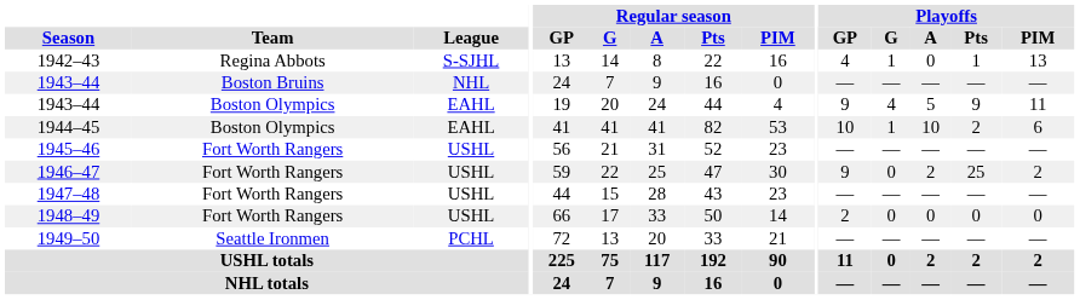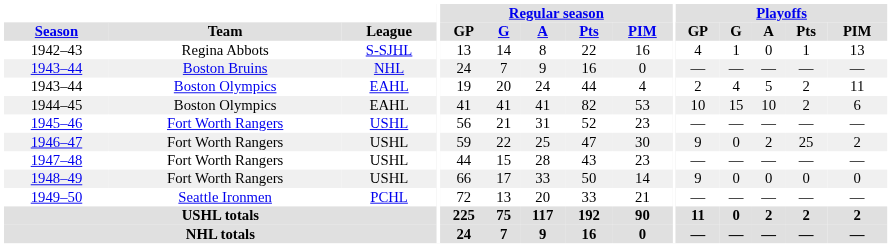1943–44 / Boston Olympics | Playoffs / GP: 9 -> 2
1943–44 / Boston Olympics | Playoffs / Pts: 9 -> 2
1944–45 | Playoffs / G: 1 -> 15
1948–49 | Playoffs / GP: 2 -> 9
